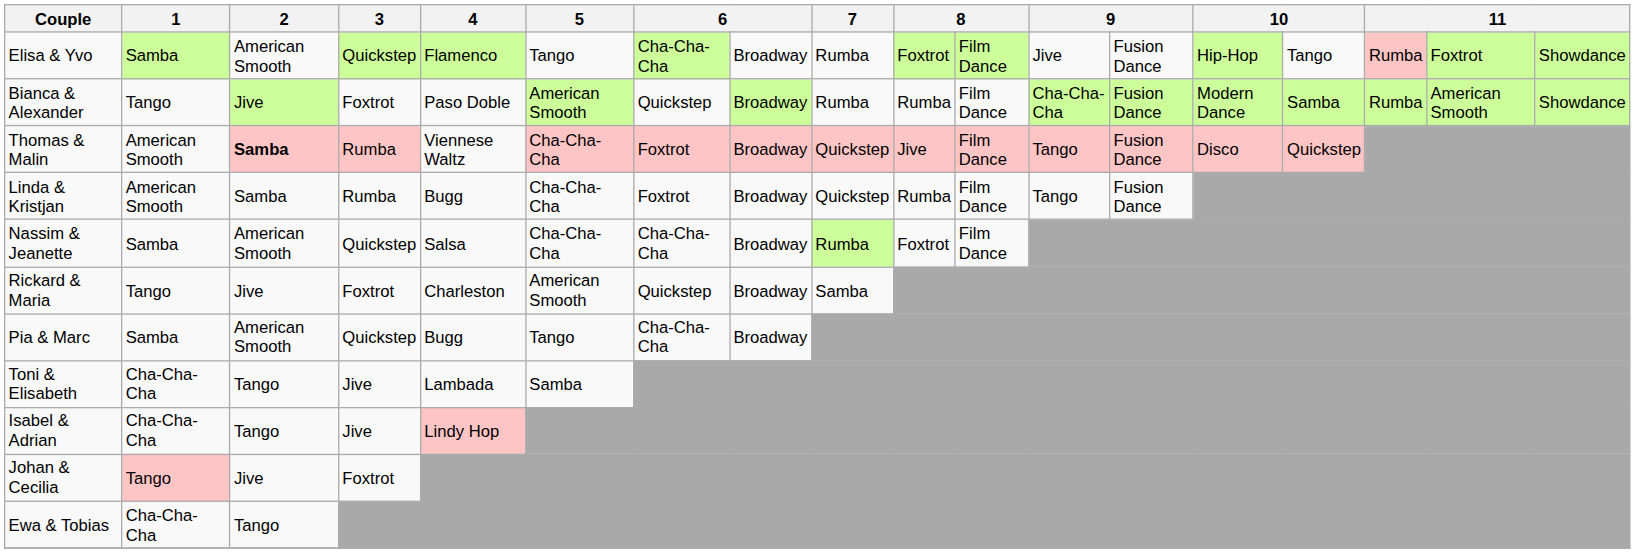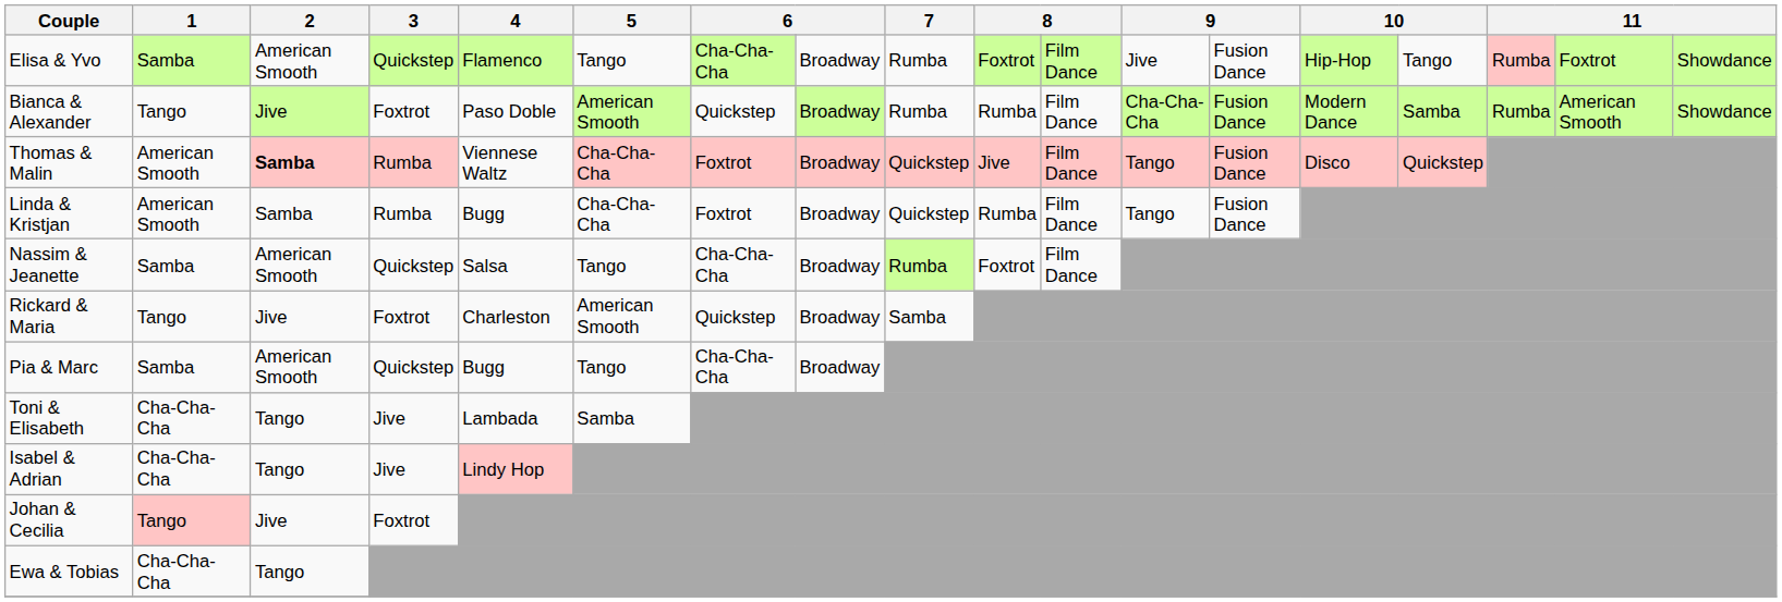Nassim & Jeanette | 5: Cha-Cha-Cha -> Tango
